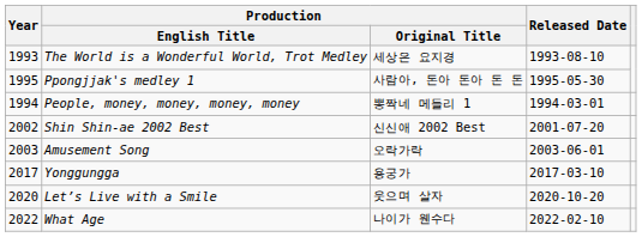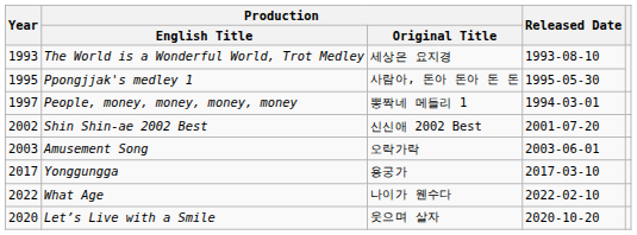People, money, money, money, money | Year: 1994 -> 1997
rows swapped: Let’s Live with a Smile <-> What Age
